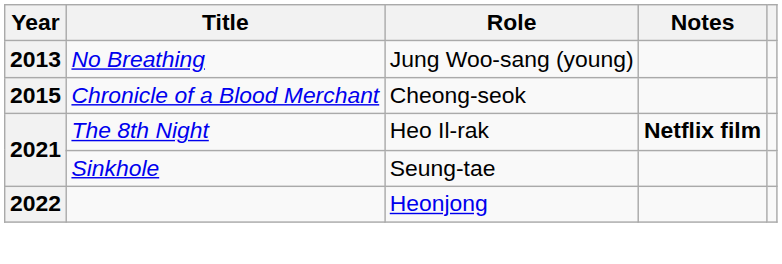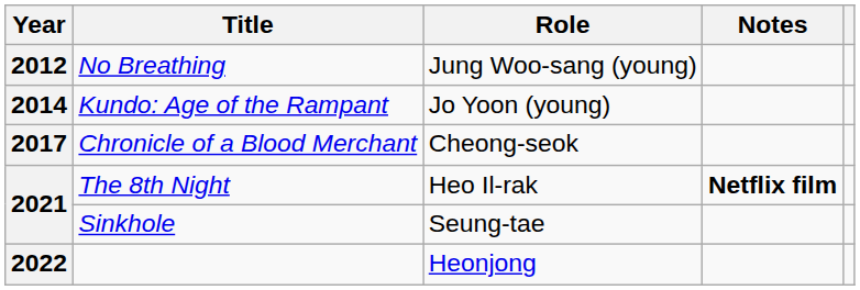No Breathing | Year: 2013 -> 2012
+ row: 2014 | Kundo: Age of the Rampant | Jo Yoon (young)
Chronicle of a Blood Merchant | Year: 2015 -> 2017
